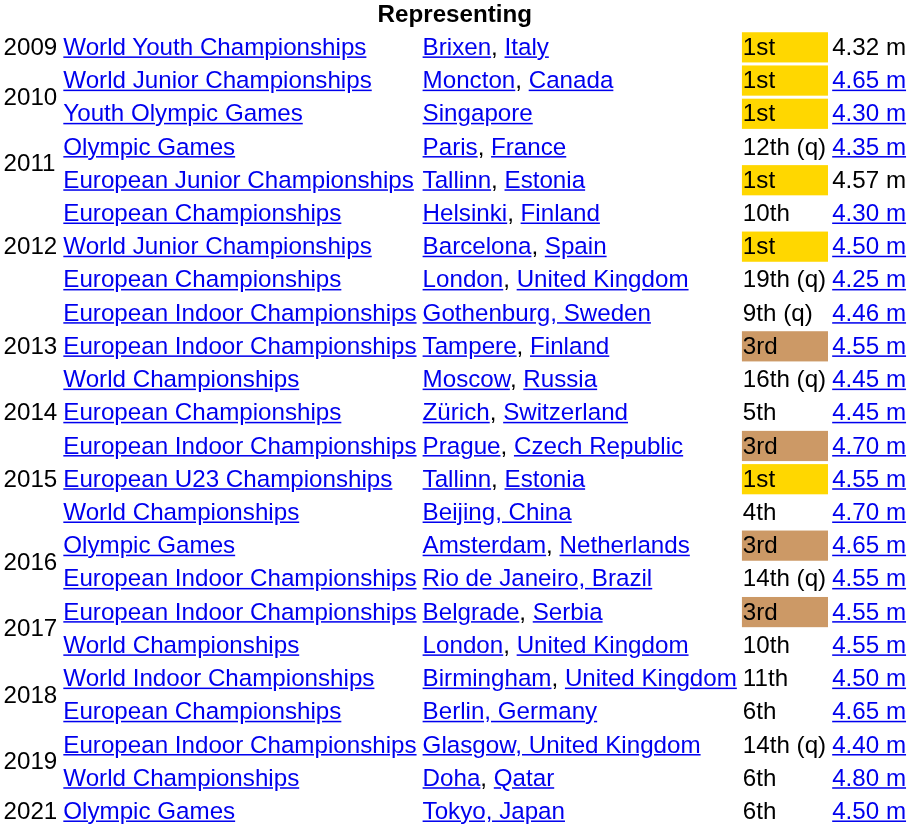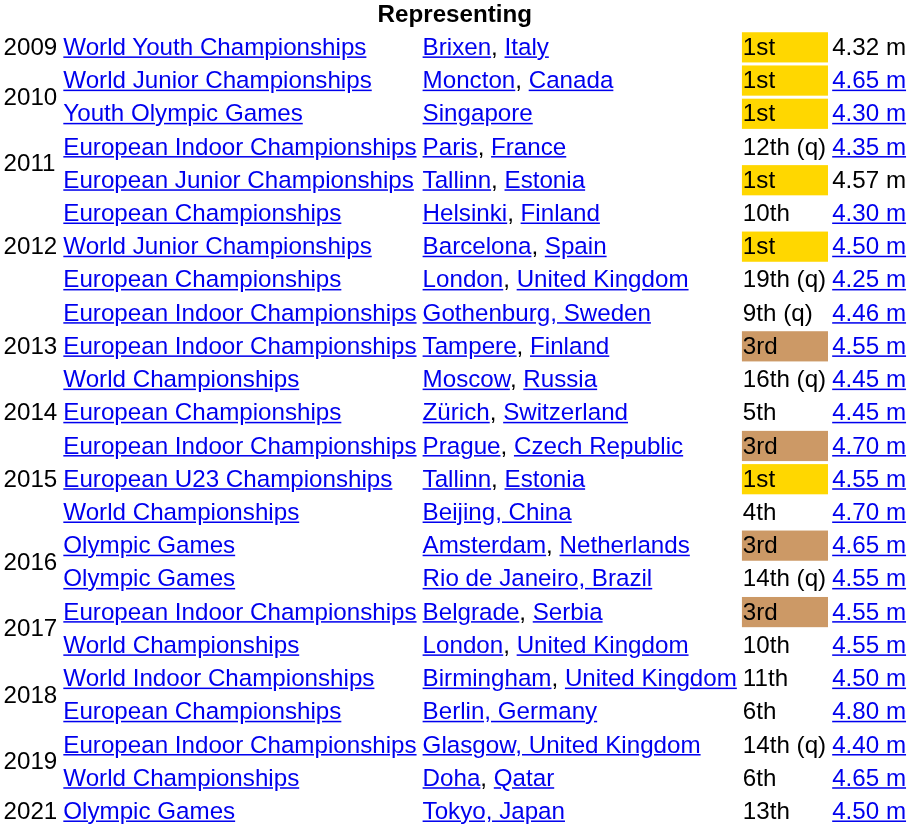Paris, France | column 2: Olympic Games -> European Indoor Championships
Rio de Janeiro, Brazil | column 2: European Indoor Championships -> Olympic Games
Berlin, Germany | column 5: 4.65 m -> 4.80 m
Doha, Qatar | column 5: 4.80 m -> 4.65 m
Tokyo, Japan | column 4: 6th -> 13th
